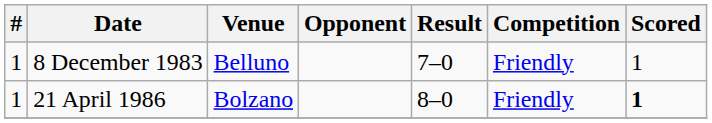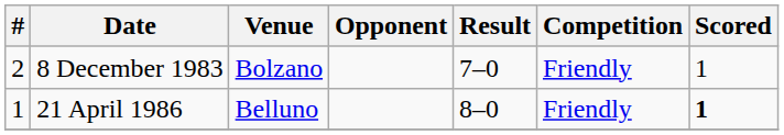8 December 1983 | #: 1 -> 2
8 December 1983 | Venue: Belluno -> Bolzano
21 April 1986 | Venue: Bolzano -> Belluno
